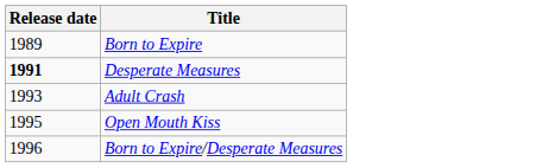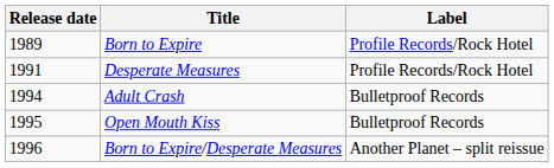+ column: Label | Profile Records/Rock Hotel | Profile Records/Rock Hotel | Bulletproof Records | Bulletproof Records | Another Planet – split reissue
Desperate Measures | Release date: bold -> normal
Adult Crash | Release date: 1993 -> 1994
